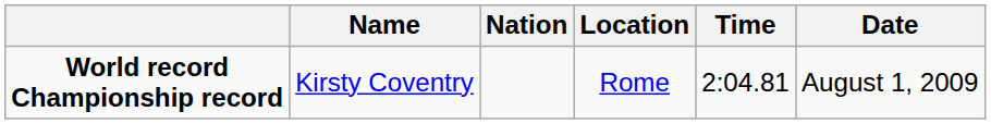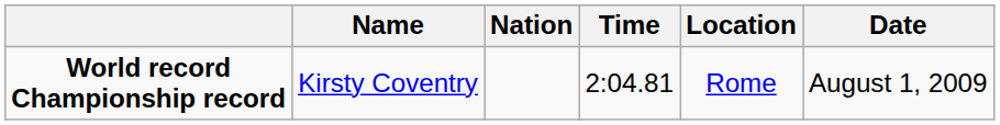columns swapped: Time <-> Location
